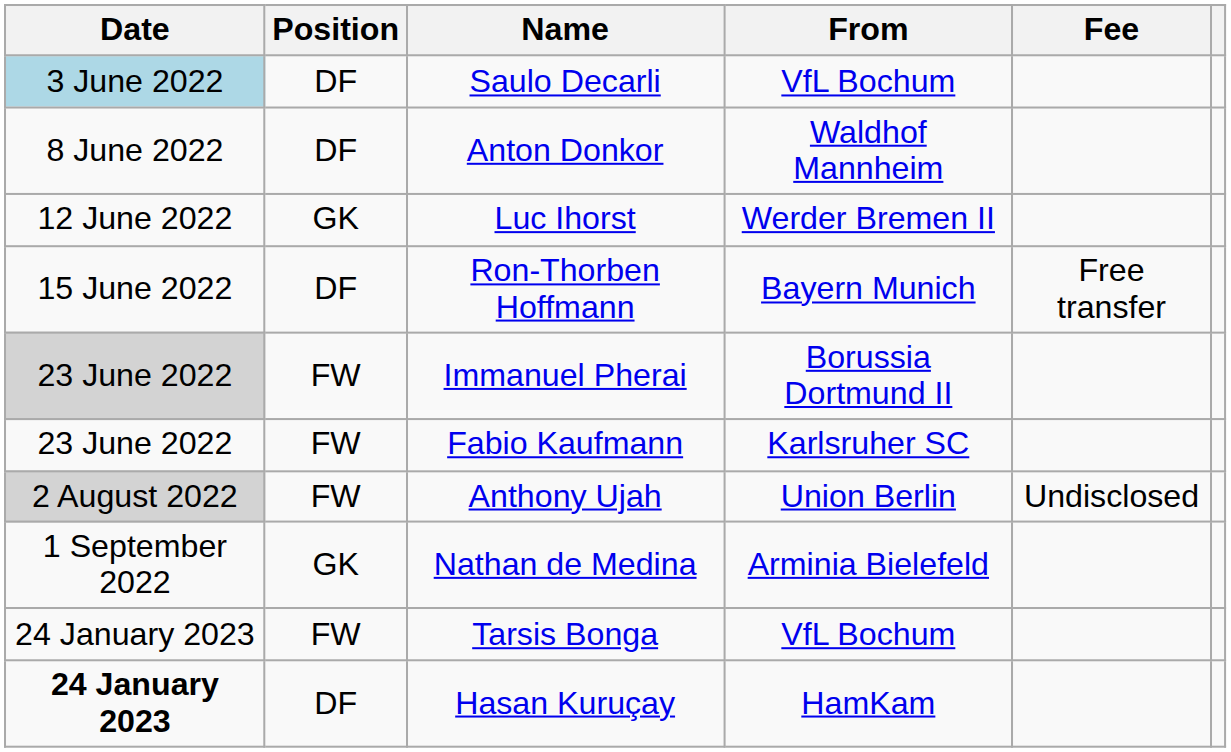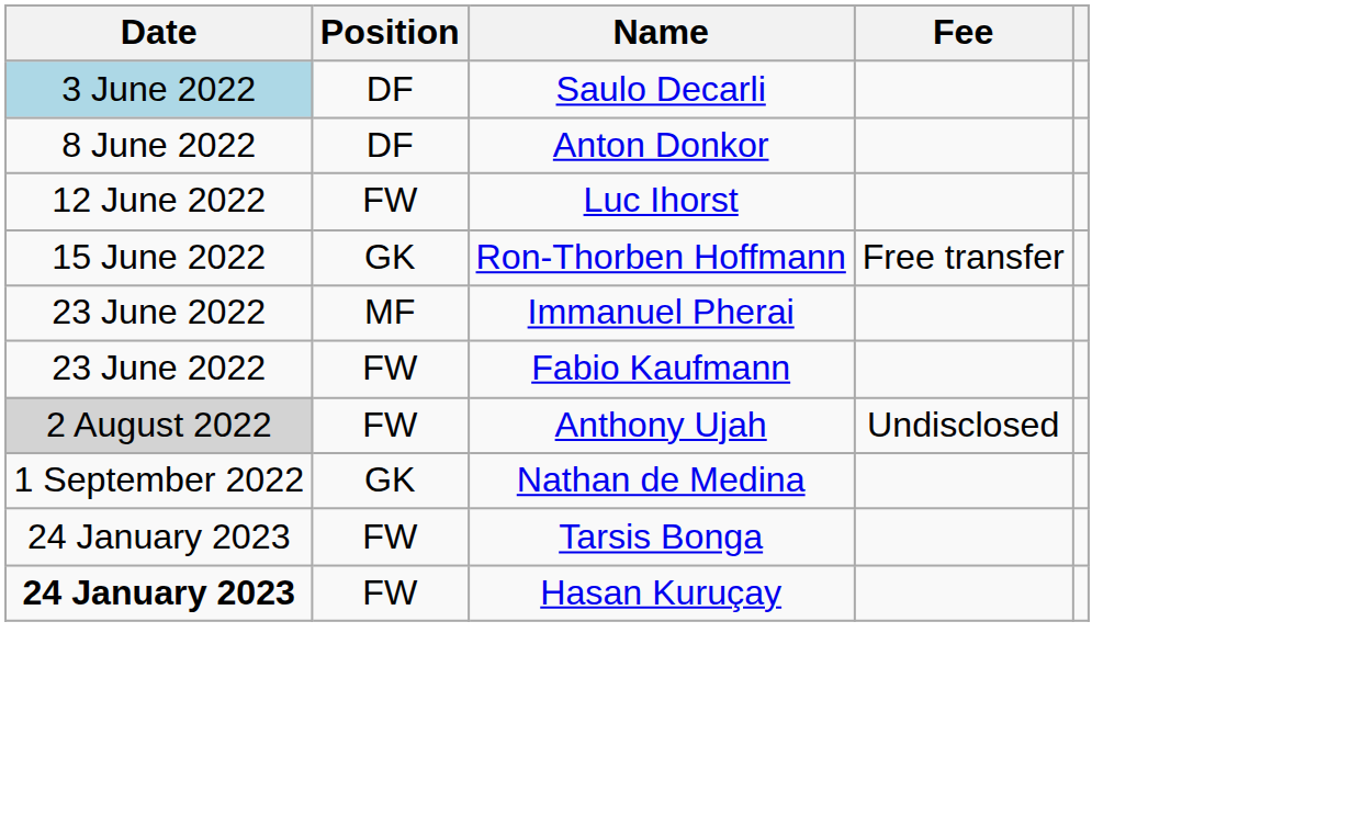- column: From | VfL Bochum | Waldhof Mannheim | Werder Bremen II | Bayern Munich | Borussia Dortmund II | Karlsruher SC | Union Berlin | Arminia Bielefeld | VfL Bochum | HamKam
Luc Ihorst | Position: GK -> FW
Ron-Thorben Hoffmann | Position: DF -> GK
Immanuel Pherai | Date: lightgrey background -> no background
Immanuel Pherai | Position: FW -> MF
Hasan Kuruçay | Position: DF -> FW
